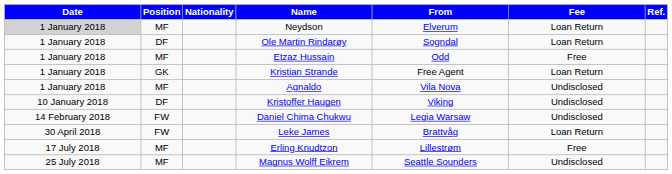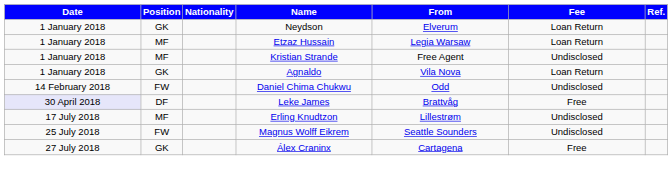Neydson | Date: lightgrey background -> no background
Neydson | Position: MF -> GK
- row: 1 January 2018 | DF | Ole Martin Rindarøy | Sogndal | Loan Return
Etzaz Hussain | From: Odd -> Legia Warsaw
Etzaz Hussain | Fee: Free -> Loan Return
Kristian Strande | Position: GK -> MF
Kristian Strande | Fee: Loan Return -> Undisclosed
Agnaldo | Position: MF -> GK
Agnaldo | Fee: Undisclosed -> Loan Return
- row: 10 January 2018 | DF | Kristoffer Haugen | Viking | Undisclosed
Daniel Chima Chukwu | From: Legia Warsaw -> Odd
Leke James | Date: no background -> lavender background
Leke James | Position: FW -> DF
Leke James | Fee: Loan Return -> Free
Erling Knudtzon | Fee: Free -> Undisclosed
Magnus Wolff Eikrem | Position: MF -> FW
+ row: 27 July 2018 | GK | Álex Craninx | Cartagena | Free
